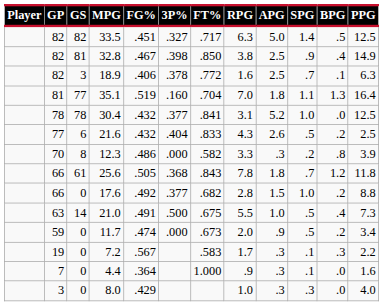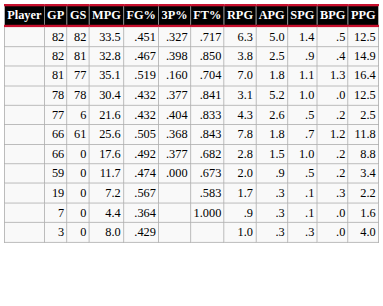- row: 82 | 3 | 18.9 | .406 | .378 | .772 | 1.6 | 2.5 | .7 | .1 | 6.3
- row: 70 | 8 | 12.3 | .486 | .000 | .582 | 3.3 | .3 | .2 | .8 | 3.9
- row: 63 | 14 | 21.0 | .491 | .500 | .675 | 5.5 | 1.0 | .5 | .4 | 7.3
